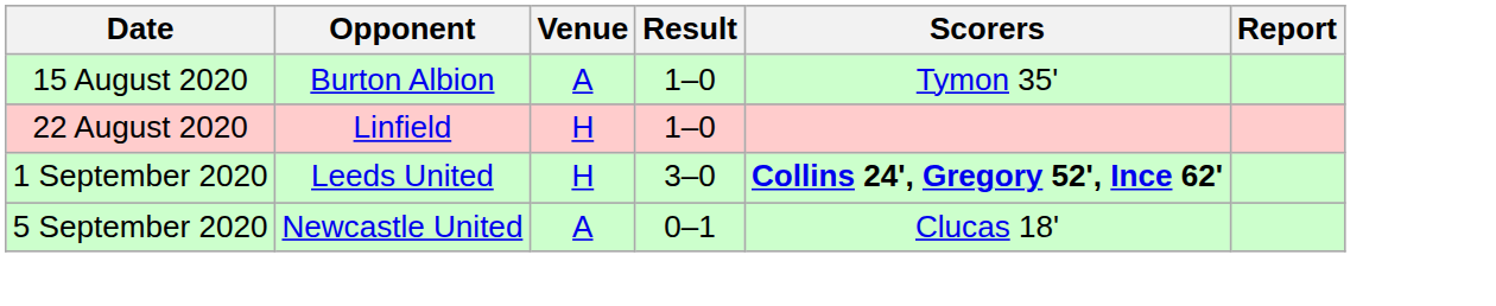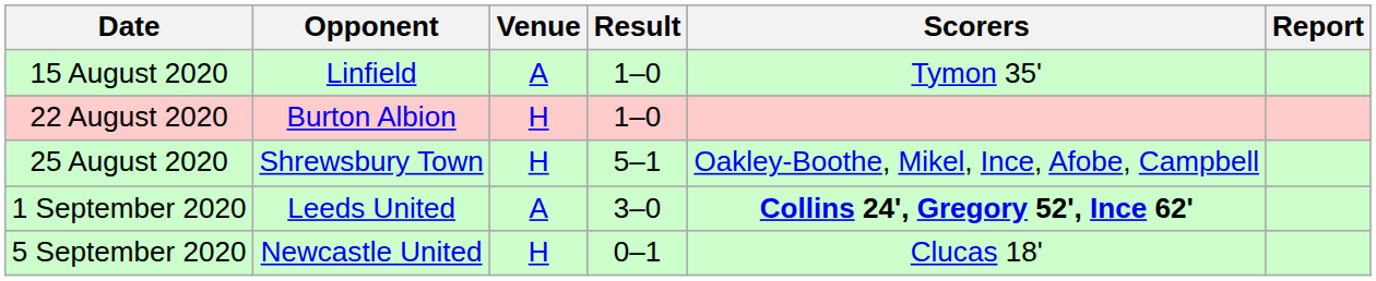15 August 2020 | Opponent: Burton Albion -> Linfield
22 August 2020 | Opponent: Linfield -> Burton Albion
+ row: 25 August 2020 | Shrewsbury Town | H | 5–1 | Oakley-Boothe, Mikel, Ince, Afobe, Campbell
1 September 2020 | Venue: H -> A
5 September 2020 | Venue: A -> H
